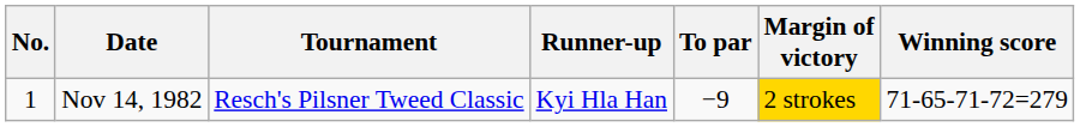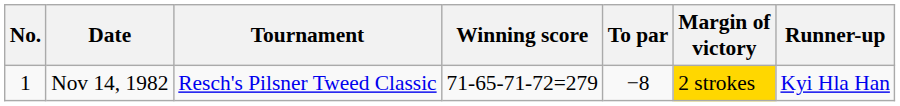columns swapped: Winning score <-> Runner-up
Nov 14, 1982 | To par: −9 -> −8
